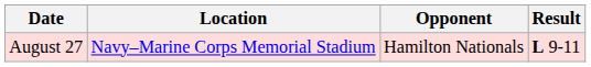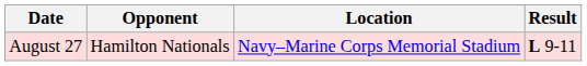columns swapped: Opponent <-> Location
